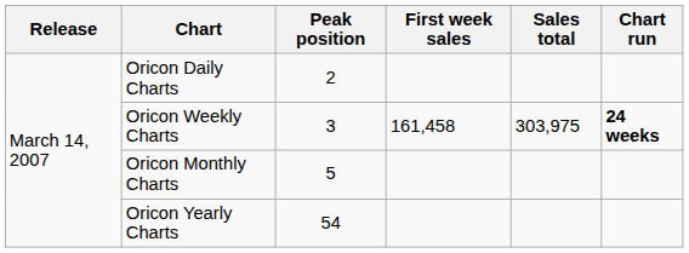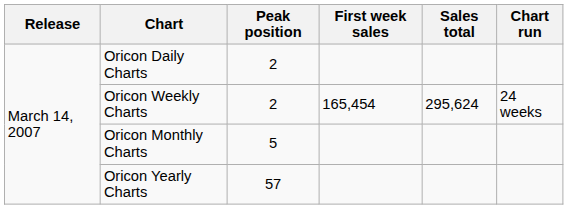Oricon Weekly Charts | Peak position: 3 -> 2
Oricon Weekly Charts | First week sales: 161,458 -> 165,454
Oricon Weekly Charts | Sales total: 303,975 -> 295,624
Oricon Weekly Charts | Chart run: bold -> normal
Oricon Yearly Charts | Peak position: 54 -> 57
